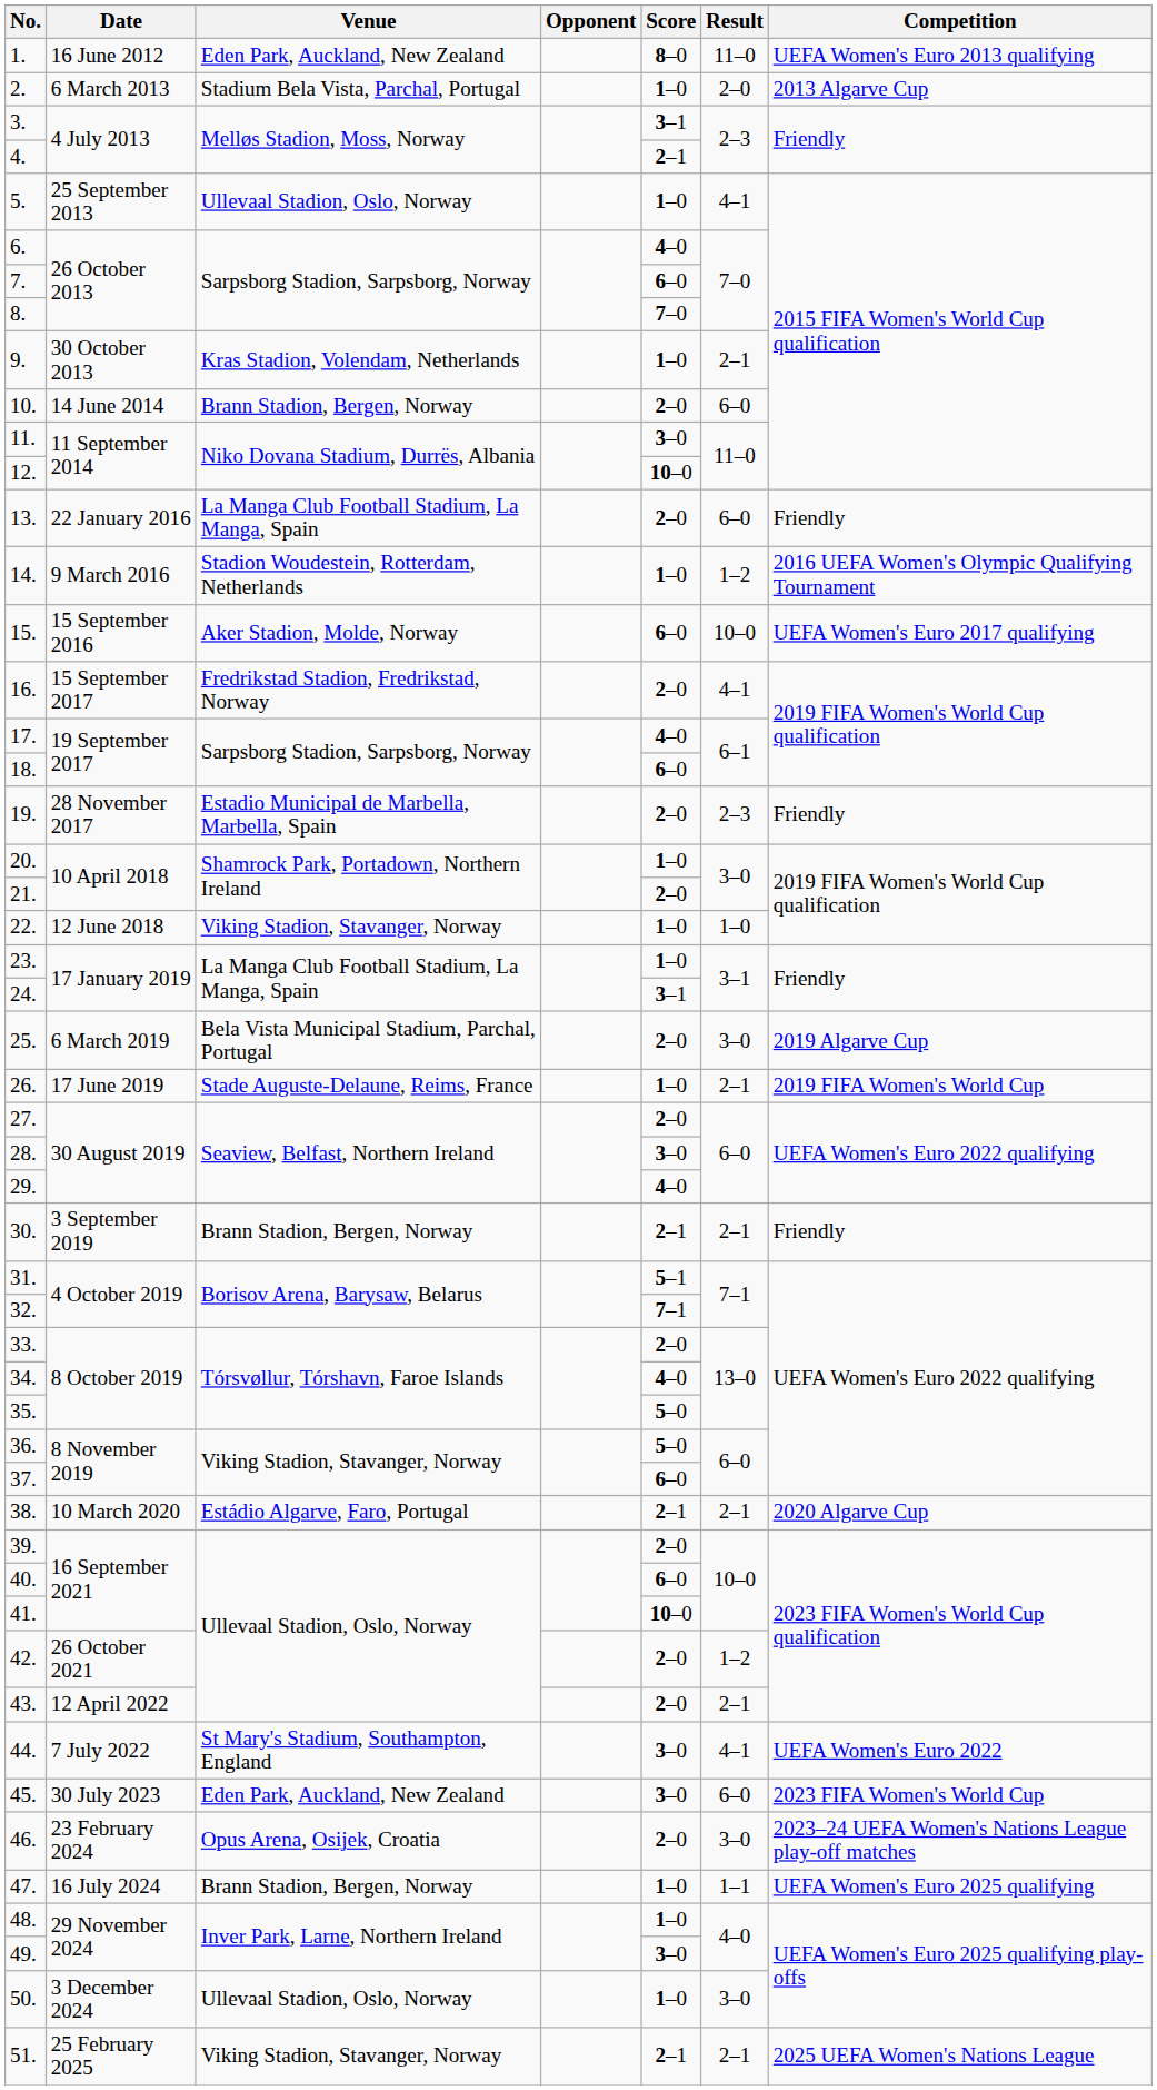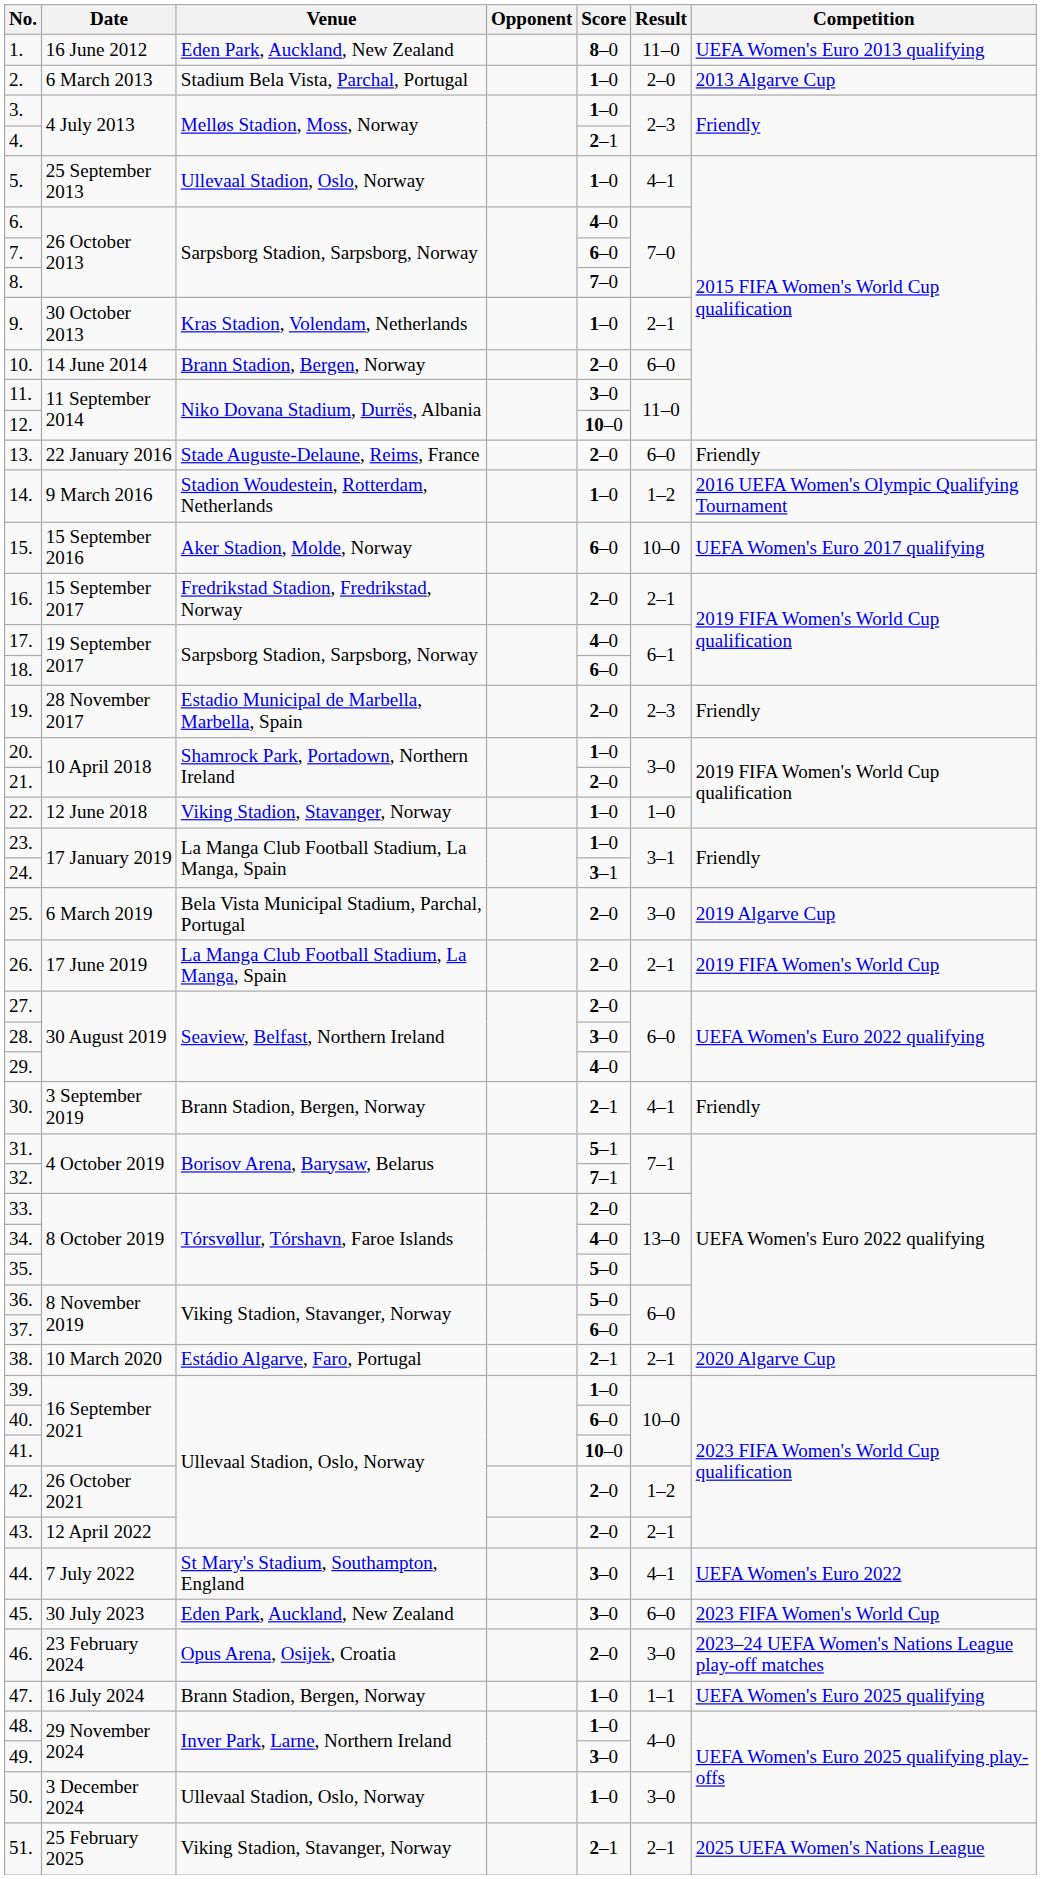3. | Score: 3–1 -> 1–0
13. | Venue: La Manga Club Football Stadium, La Manga, Spain -> Stade Auguste-Delaune, Reims, France
16. | Result: 4–1 -> 2–1
26. | Venue: Stade Auguste-Delaune, Reims, France -> La Manga Club Football Stadium, La Manga, Spain
26. | Score: 1–0 -> 2–0
30. | Result: 2–1 -> 4–1
39. | Score: 2–0 -> 1–0
